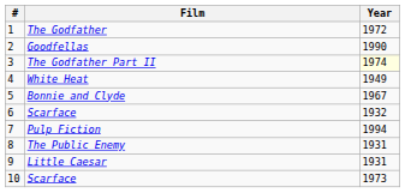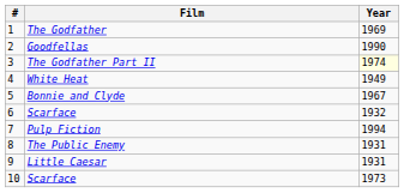The Godfather | Year: 1972 -> 1969
